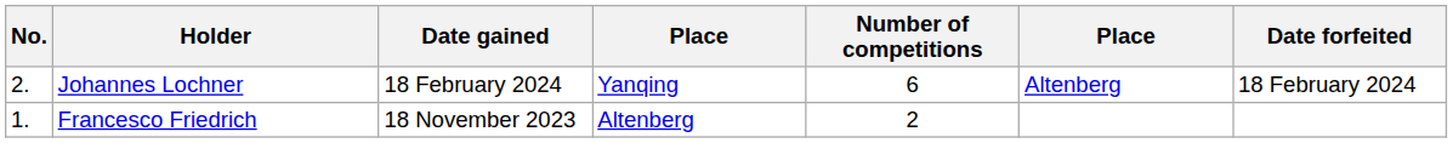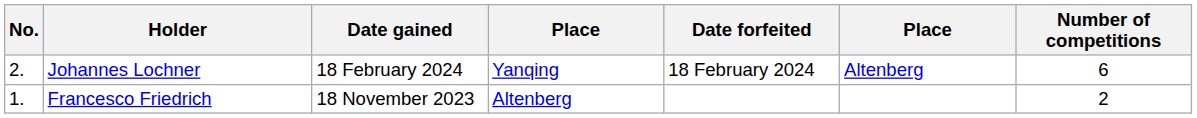columns swapped: Date forfeited <-> Number of competitions
